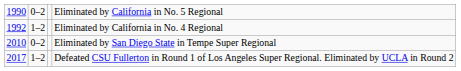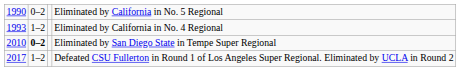Eliminated by California in No. 4 Regional | column 1: 1992 -> 1993
Eliminated by San Diego State in Tempe Super Regional | column 2: normal -> bold
